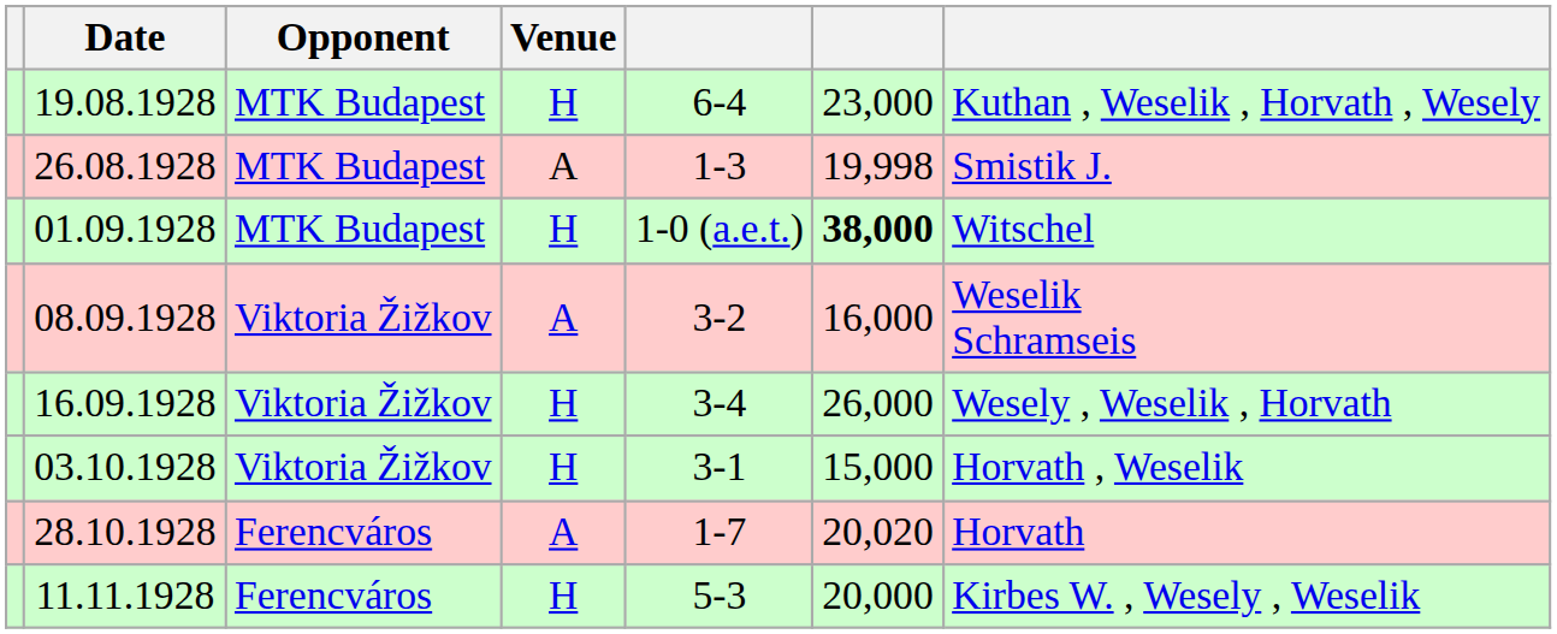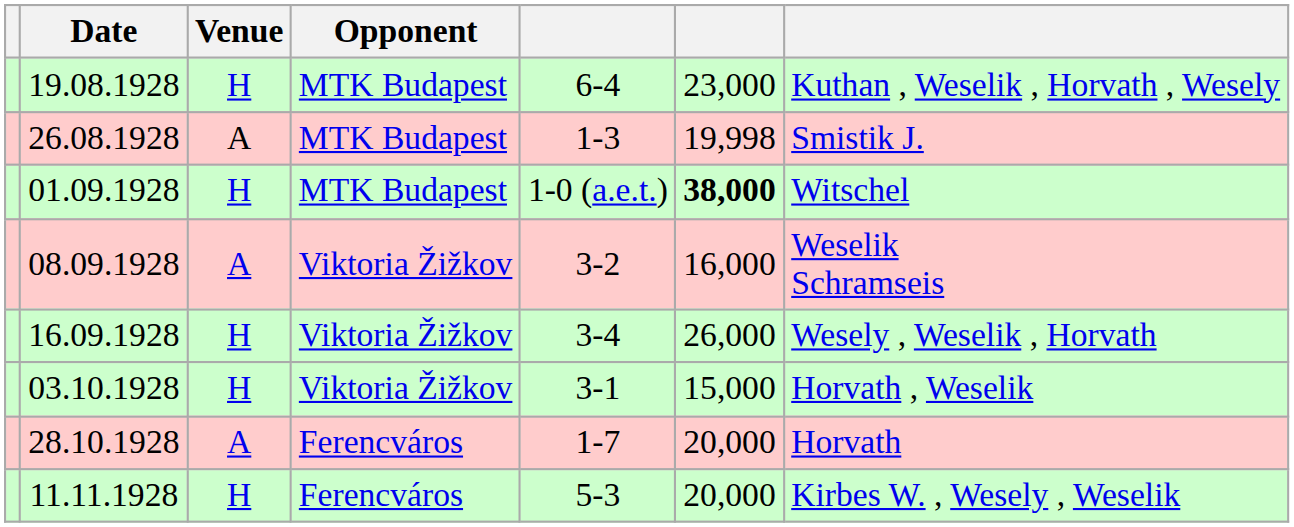columns swapped: Venue <-> Opponent
28.10.1928 | column 6: 20,020 -> 20,000
